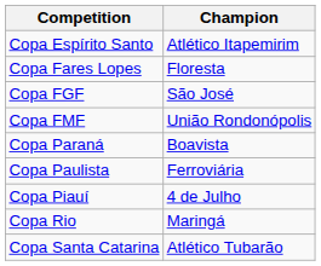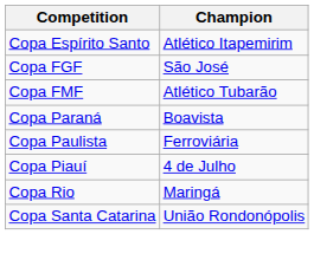- row: Copa Fares Lopes | Floresta
Copa FMF | Champion: União Rondonópolis -> Atlético Tubarão
Copa Santa Catarina | Champion: Atlético Tubarão -> União Rondonópolis
